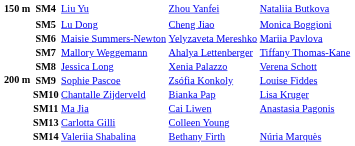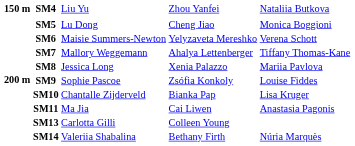SM6 | column 5: Mariia Pavlova -> Verena Schott
SM8 | column 5: Verena Schott -> Mariia Pavlova
